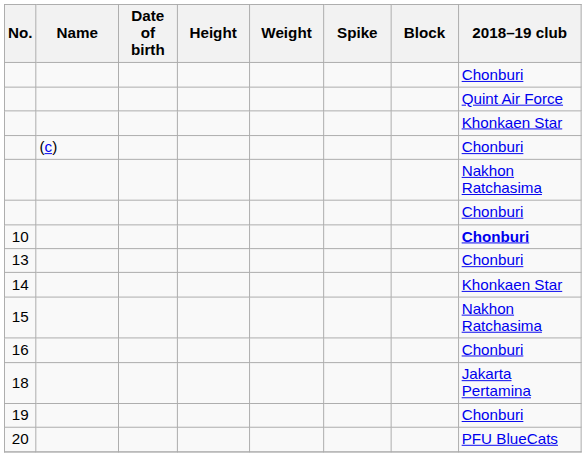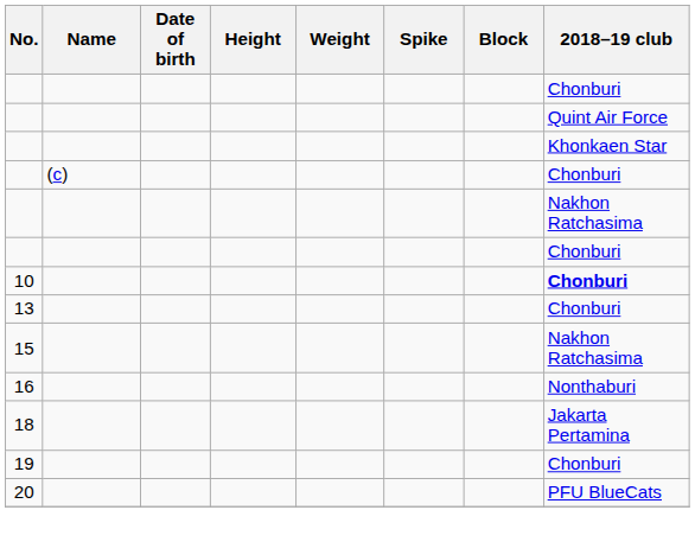- row: 14 | Khonkaen Star
16 | 2018–19 club: Chonburi -> Nonthaburi
